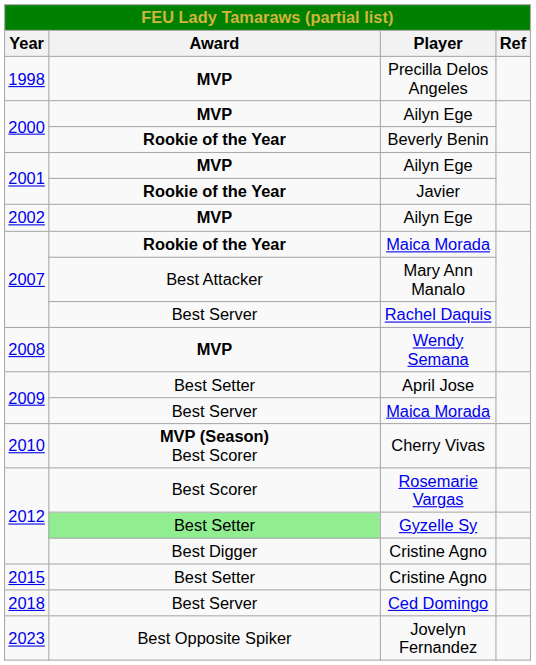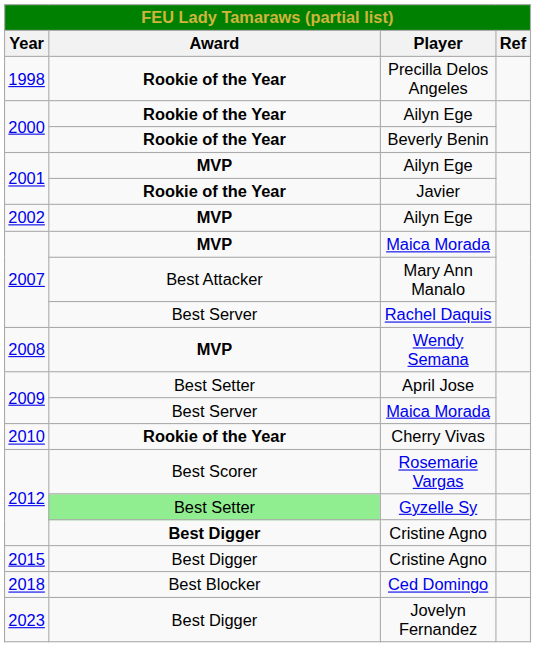Precilla Delos Angeles | Award: MVP -> Rookie of the Year
2000 / Ailyn Ege | Award: MVP -> Rookie of the Year
2007 / Maica Morada | Award: Rookie of the Year -> MVP
Cherry Vivas | Award: MVP (Season) Best Scorer -> Rookie of the Year
2012 / Cristine Agno | Award: normal -> bold
2015 / Cristine Agno | Award: Best Setter -> Best Digger
Ced Domingo | Award: Best Server -> Best Blocker
Jovelyn Fernandez | Award: Best Opposite Spiker -> Best Digger
